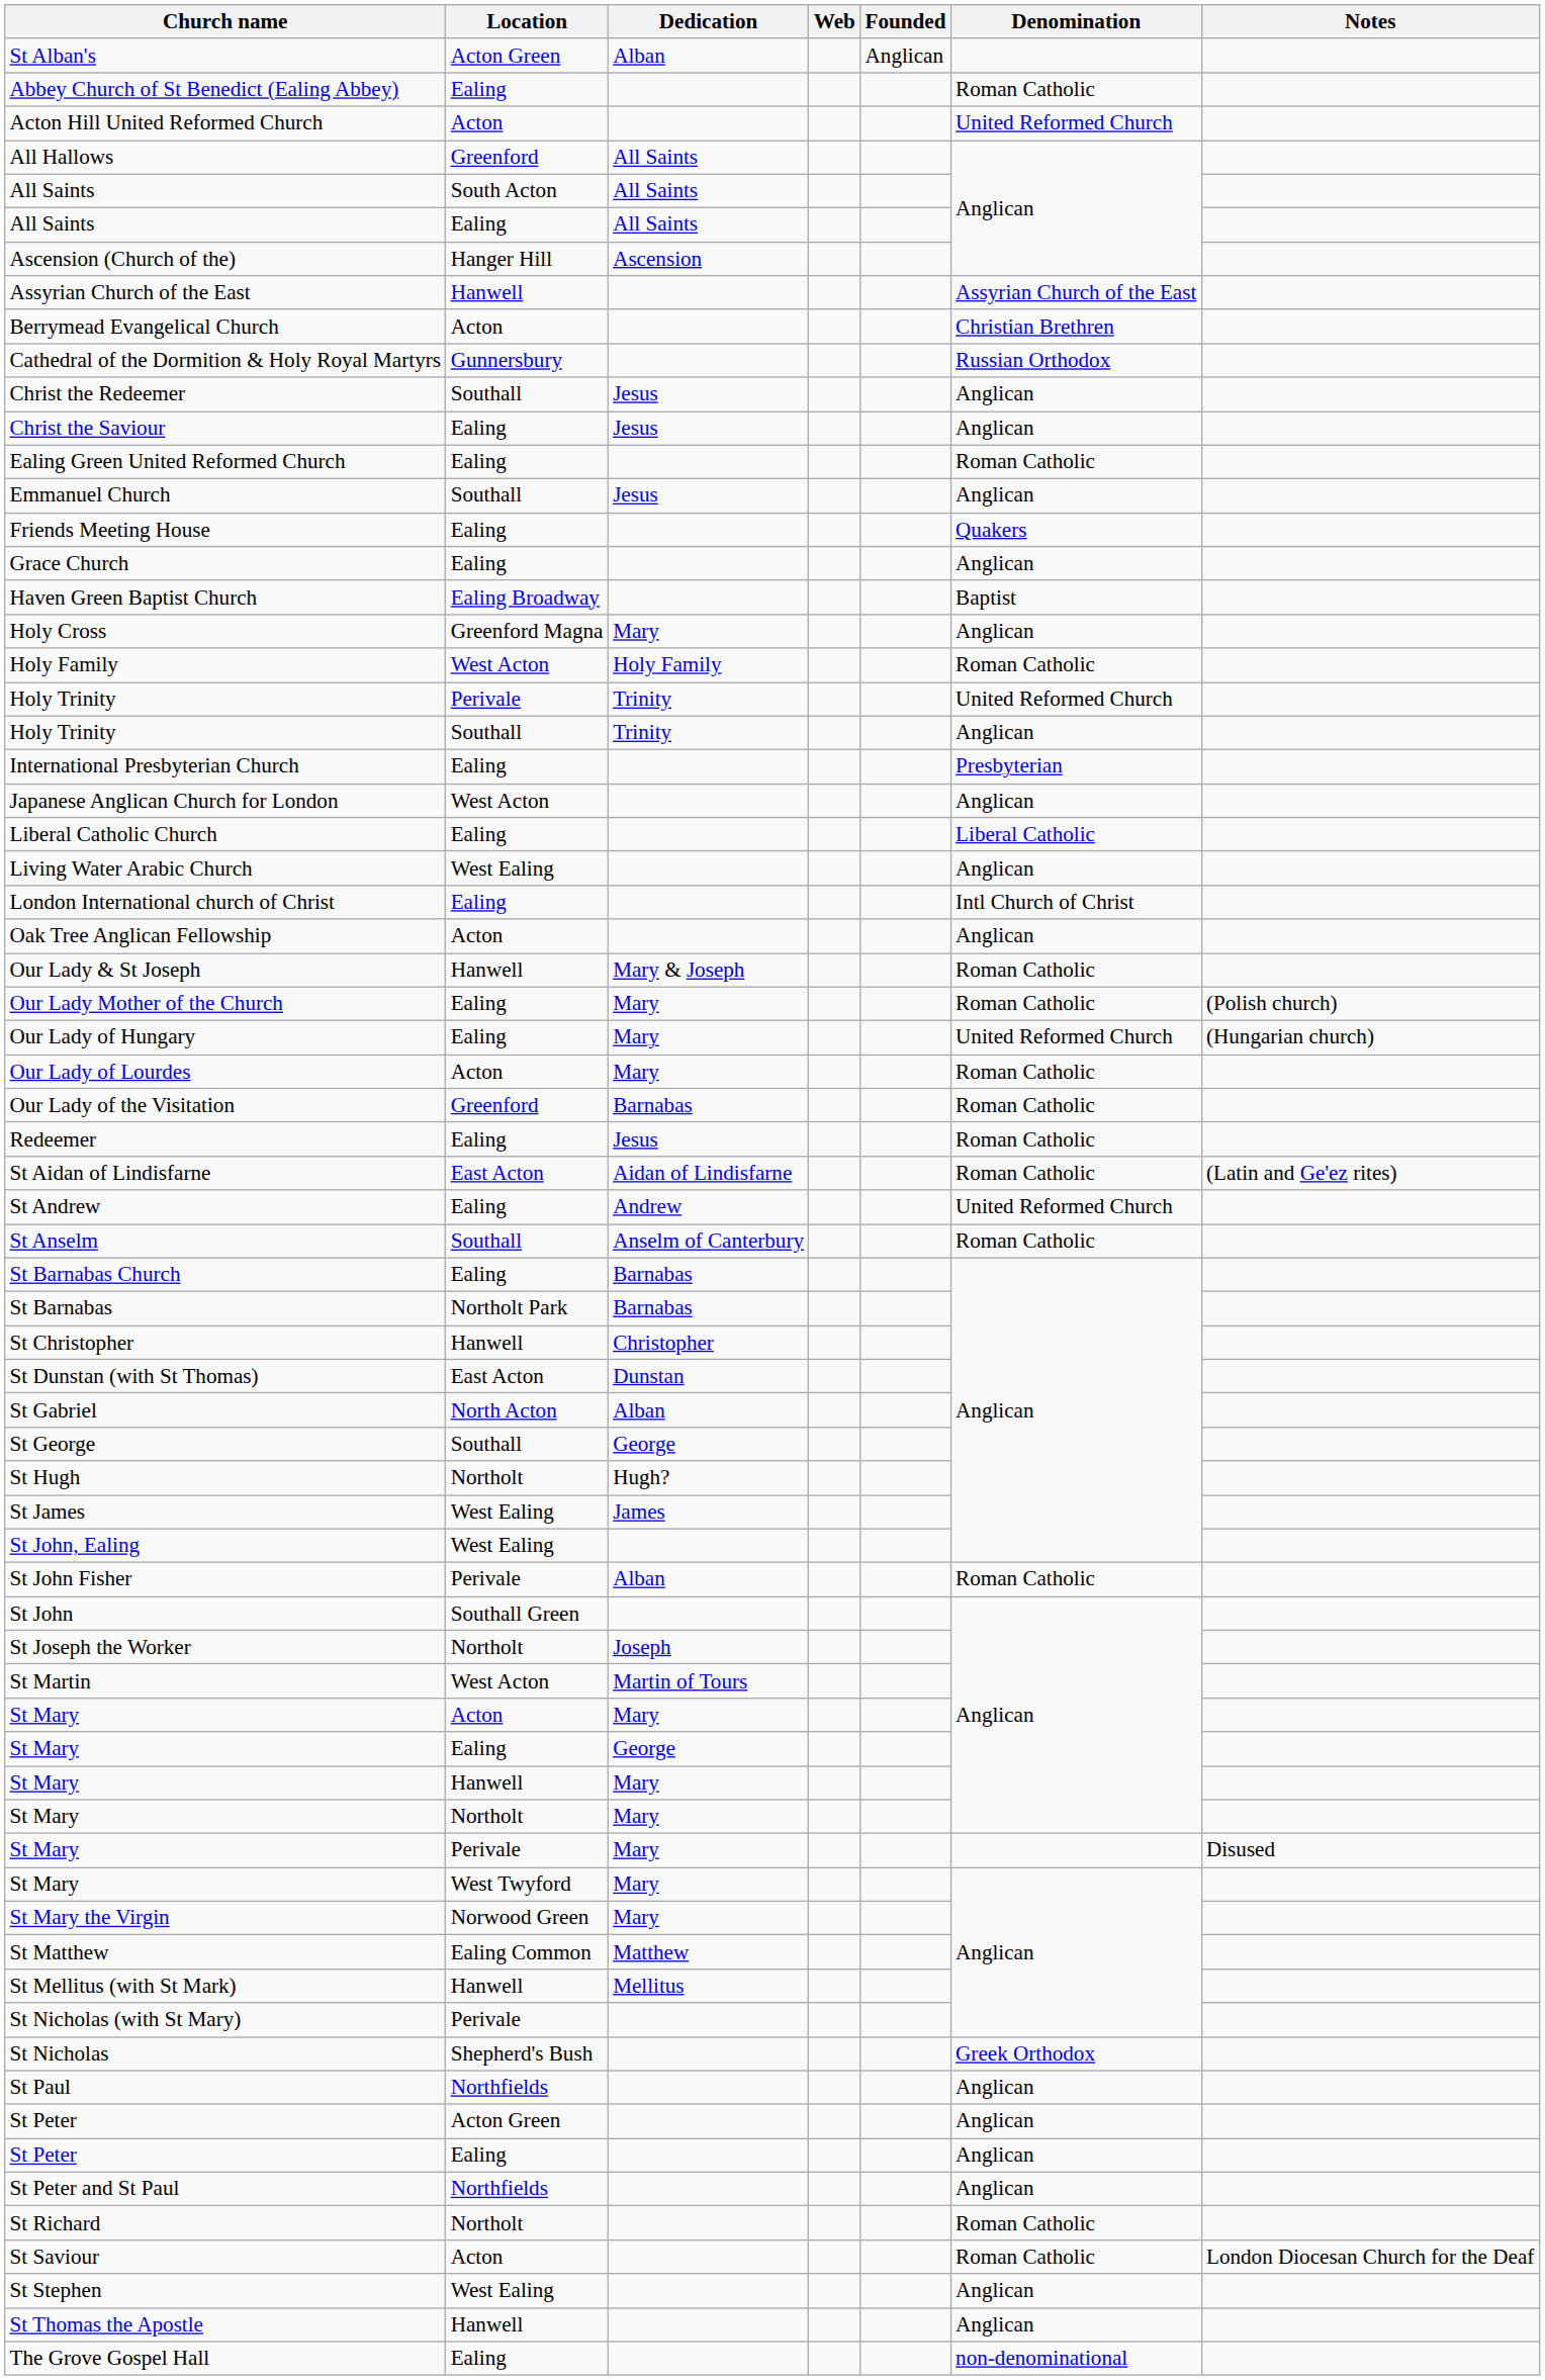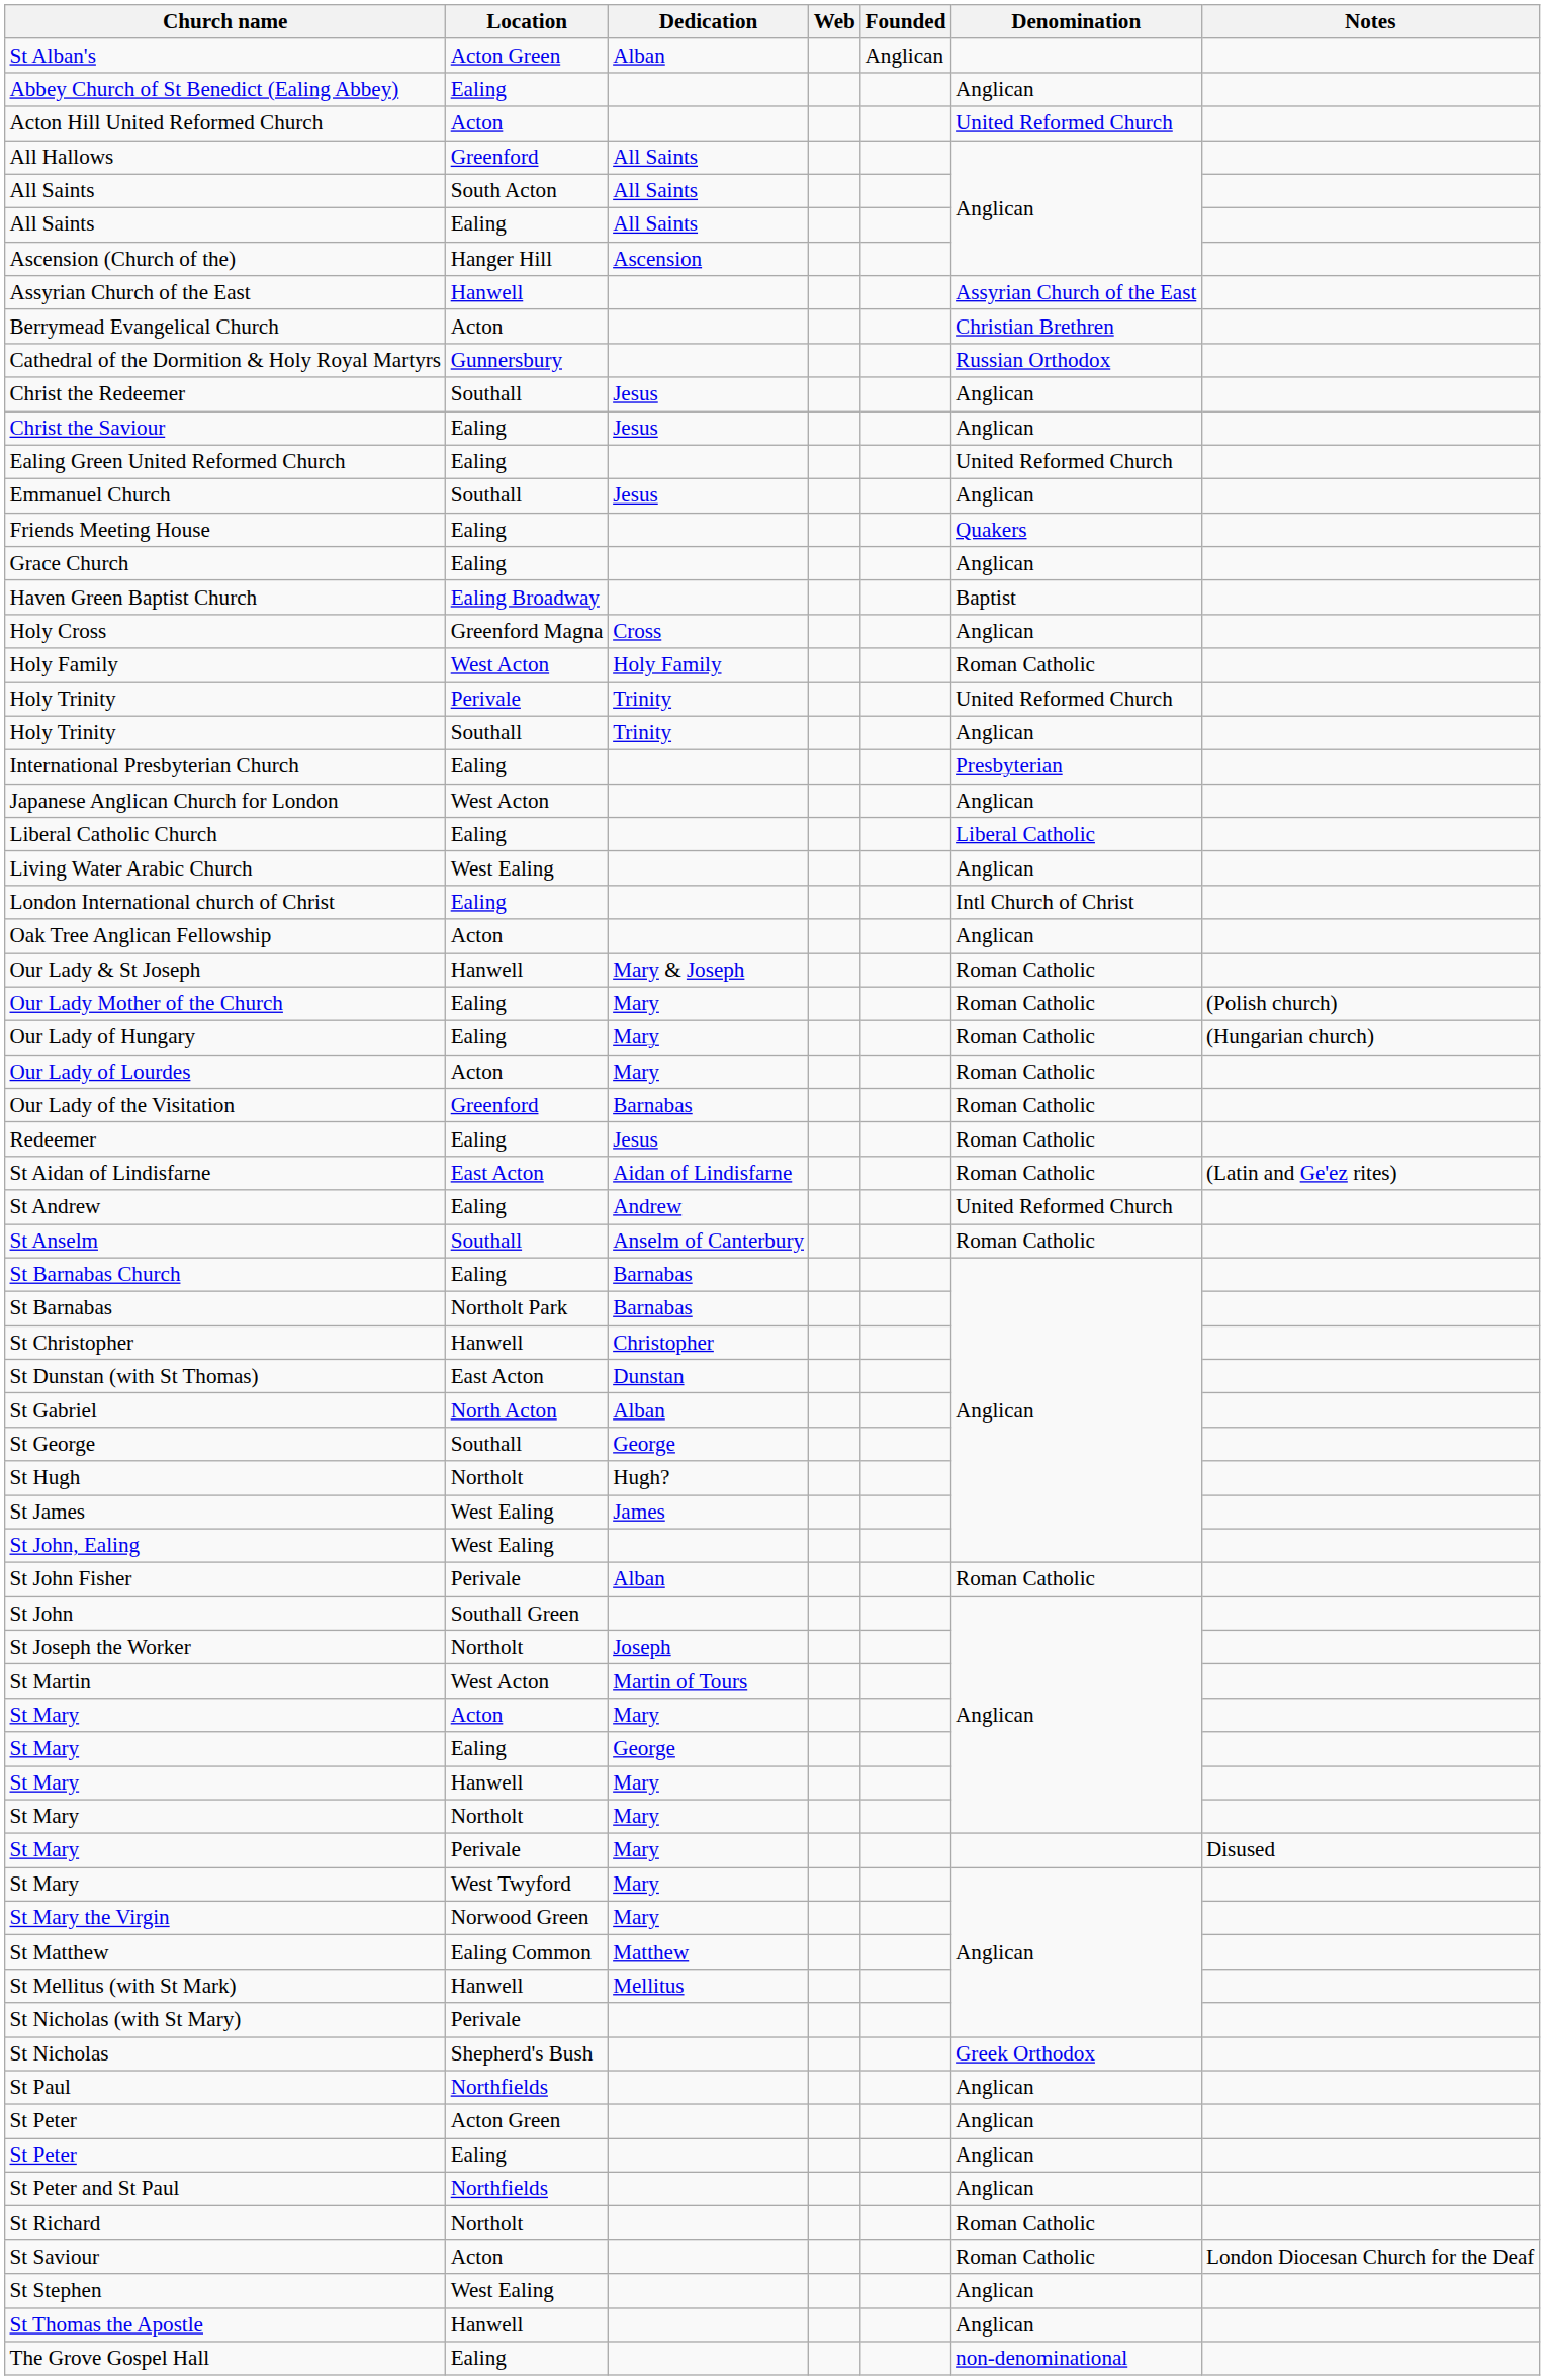Abbey Church of St Benedict (Ealing Abbey) | Denomination: Roman Catholic -> Anglican
Ealing Green United Reformed Church | Denomination: Roman Catholic -> United Reformed Church
Holy Cross | Dedication: Mary -> Cross
Our Lady of Hungary | Denomination: United Reformed Church -> Roman Catholic
